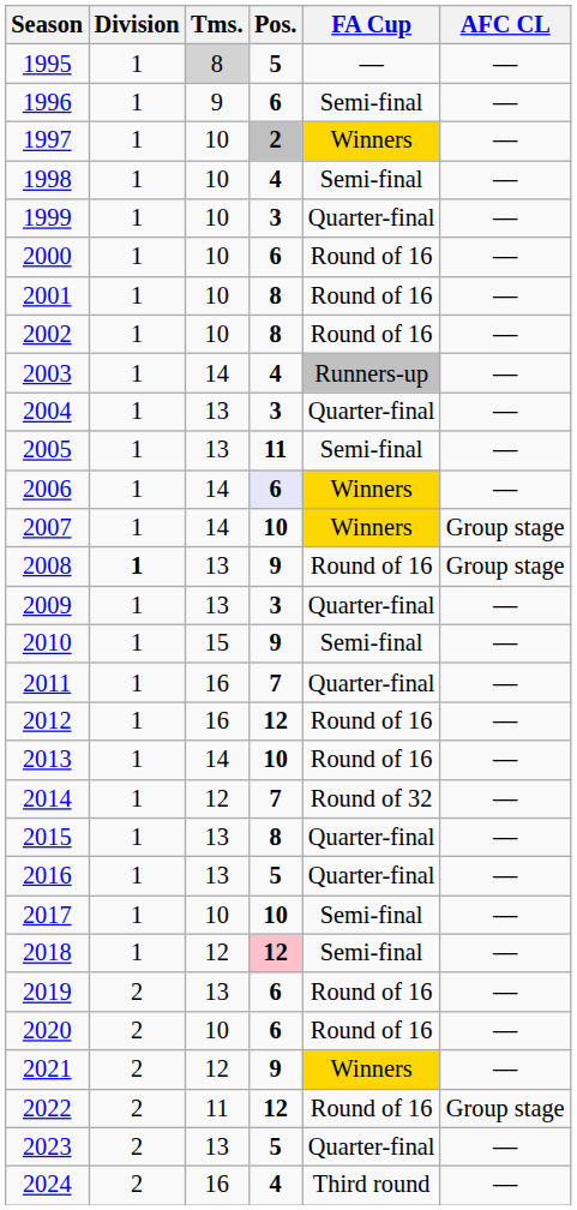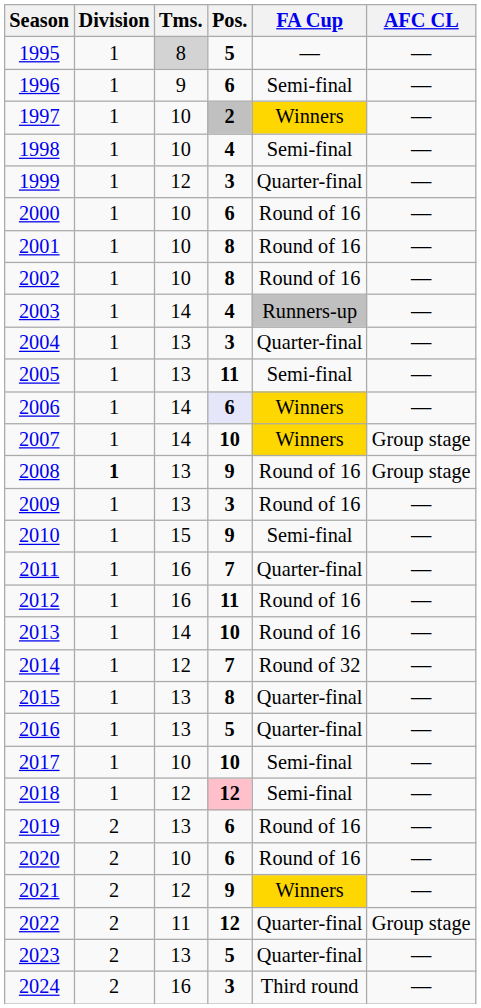1999 | Tms.: 10 -> 12
2009 | FA Cup: Quarter-final -> Round of 16
2012 | Pos.: 12 -> 11
2022 | FA Cup: Round of 16 -> Quarter-final
2024 | Pos.: 4 -> 3
